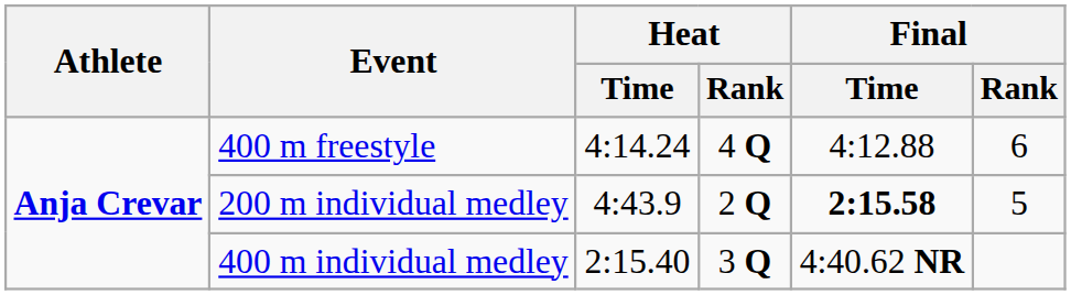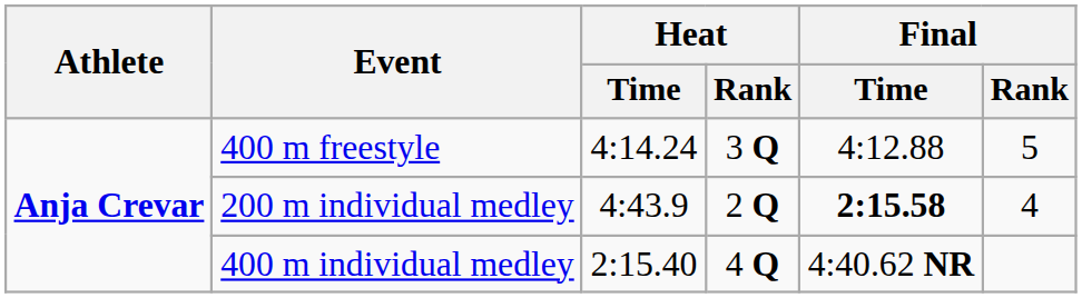400 m freestyle | Heat / Rank: 4 Q -> 3 Q
400 m freestyle | Final / Rank: 6 -> 5
200 m individual medley | Final / Rank: 5 -> 4
400 m individual medley | Heat / Rank: 3 Q -> 4 Q
